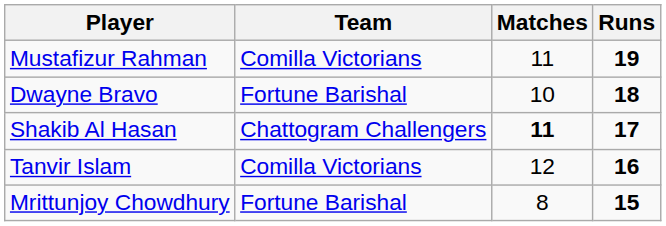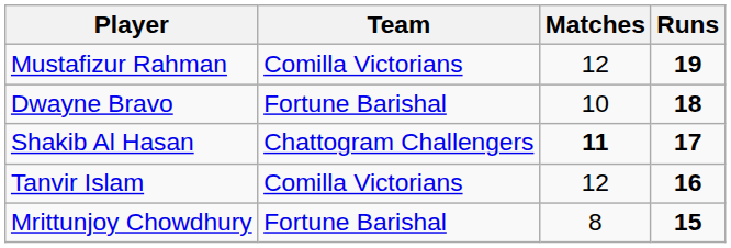Mustafizur Rahman | Matches: 11 -> 12
